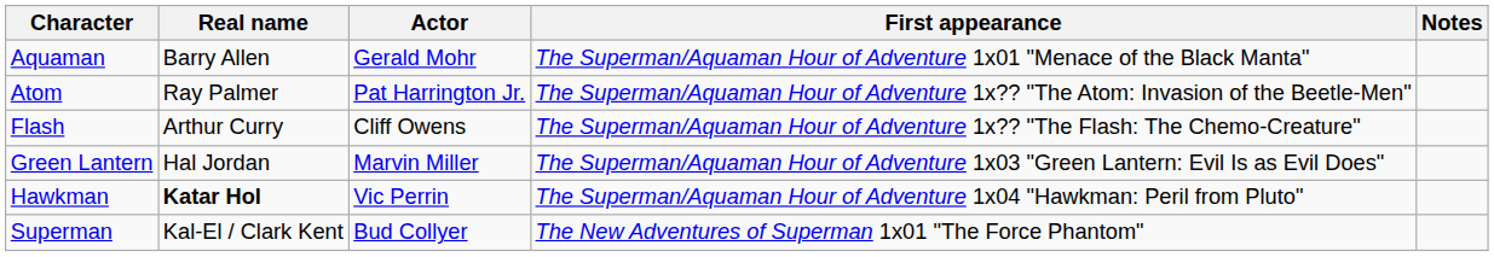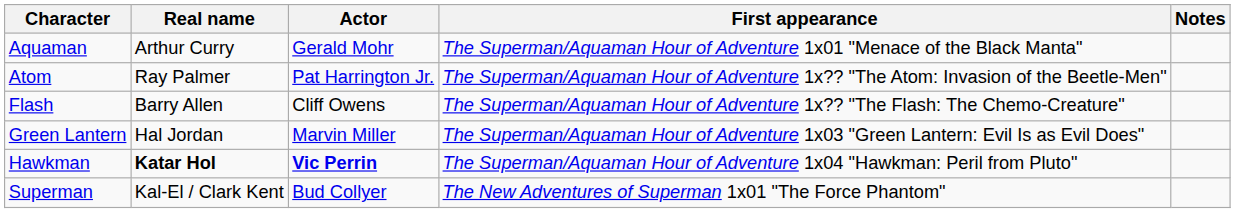Aquaman | Real name: Barry Allen -> Arthur Curry
Flash | Real name: Arthur Curry -> Barry Allen
Hawkman | Actor: normal -> bold
